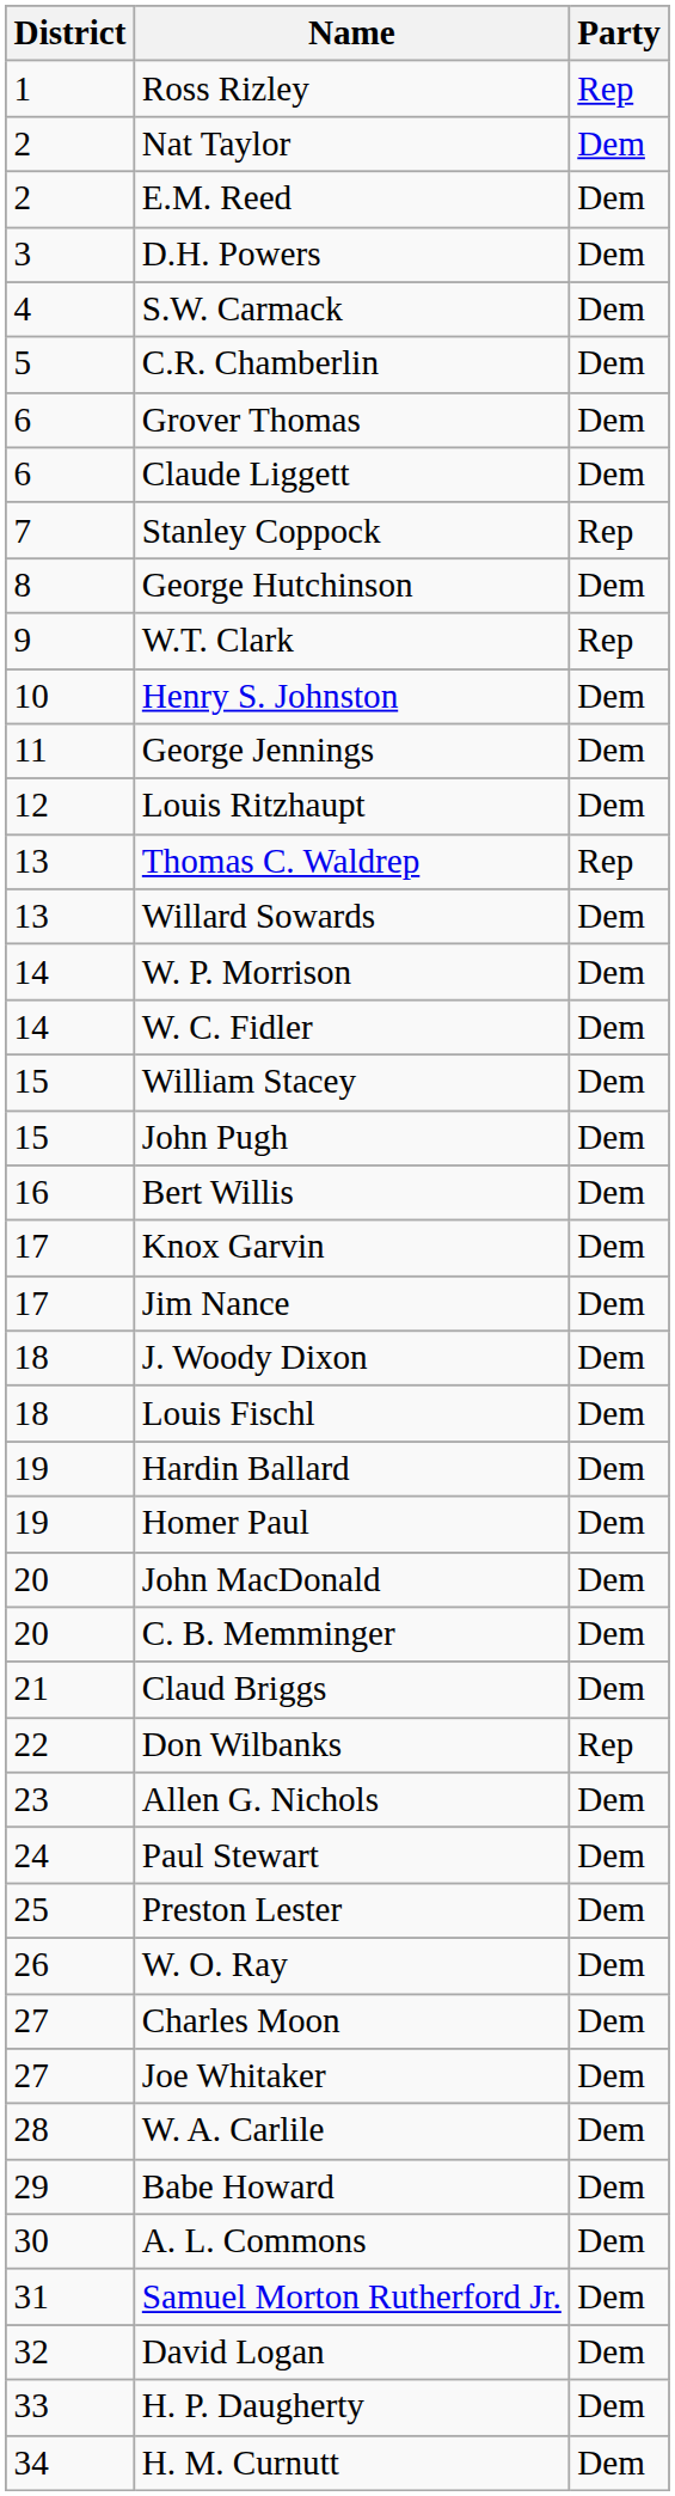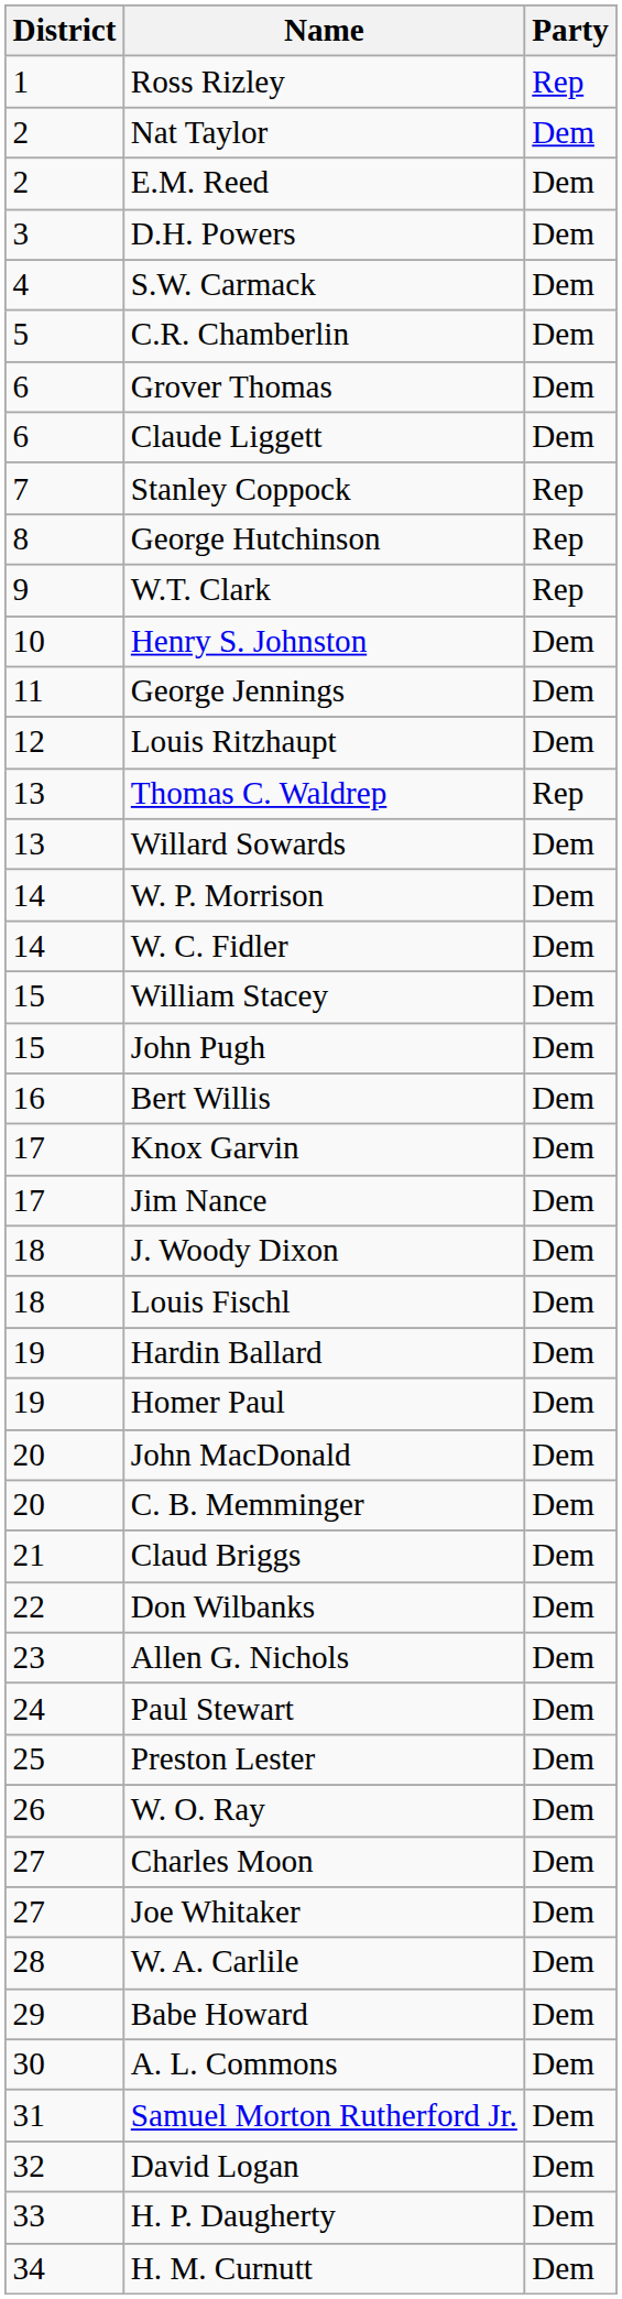George Hutchinson | Party: Dem -> Rep
Don Wilbanks | Party: Rep -> Dem
